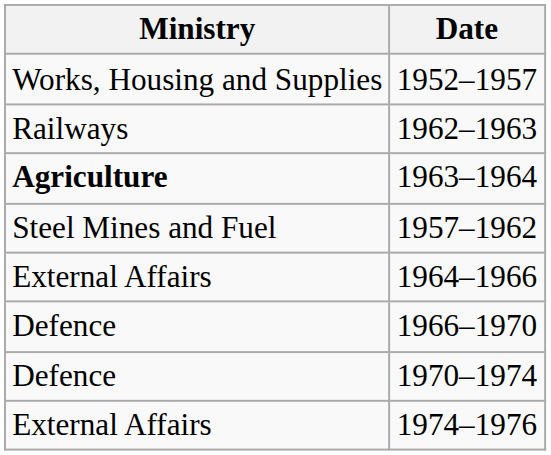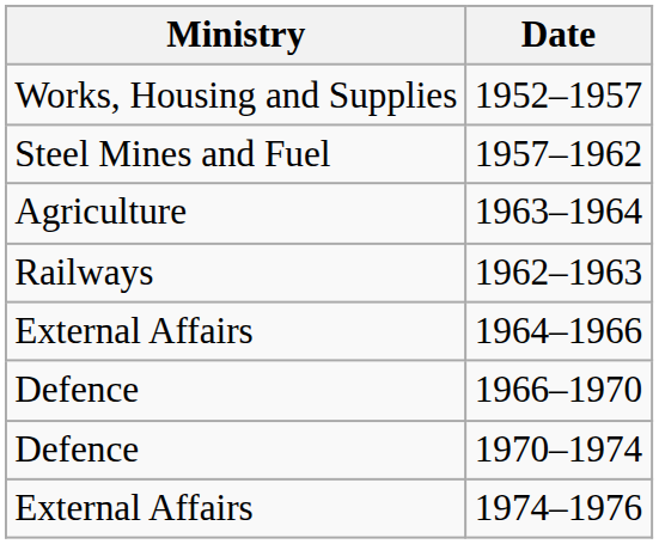rows swapped: 1957–1962 <-> 1962–1963
1963–1964 | Ministry: bold -> normal
